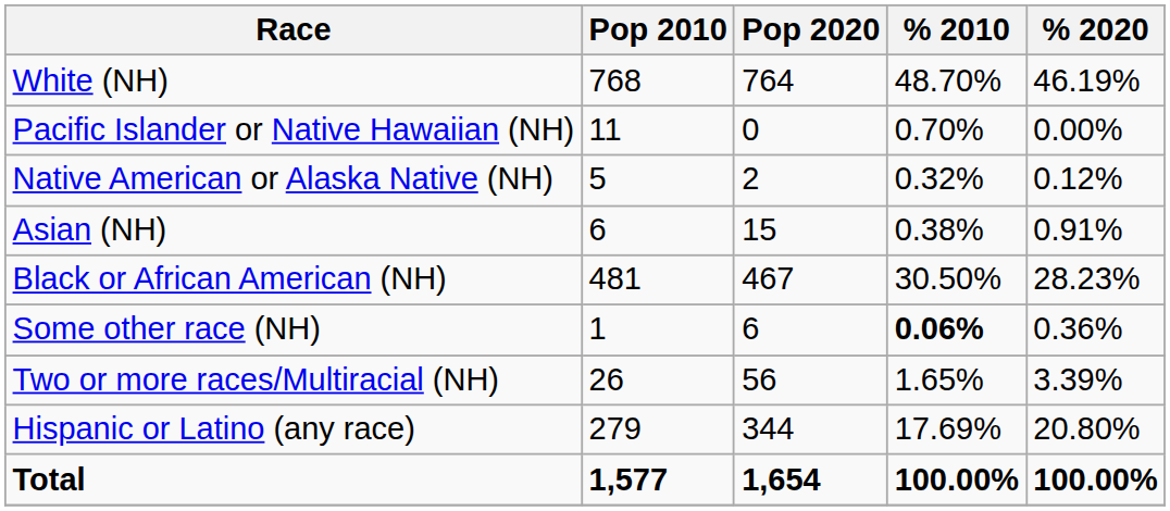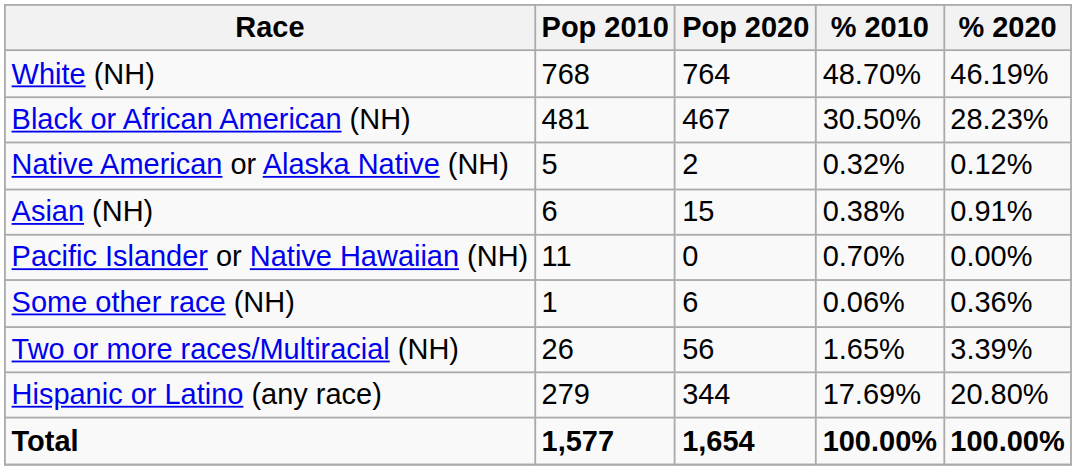rows swapped: Black or African American (NH) <-> Pacific Islander or Native Hawaiian (NH)
Some other race (NH) | % 2010: bold -> normal
